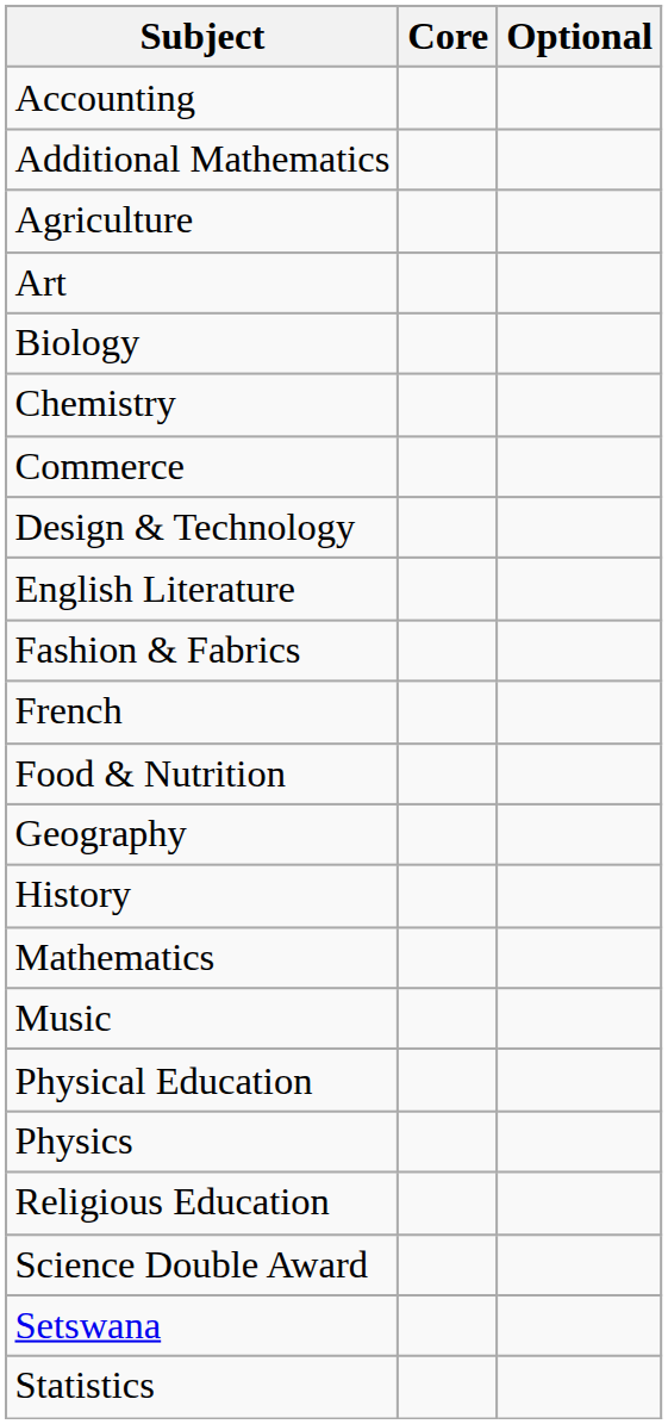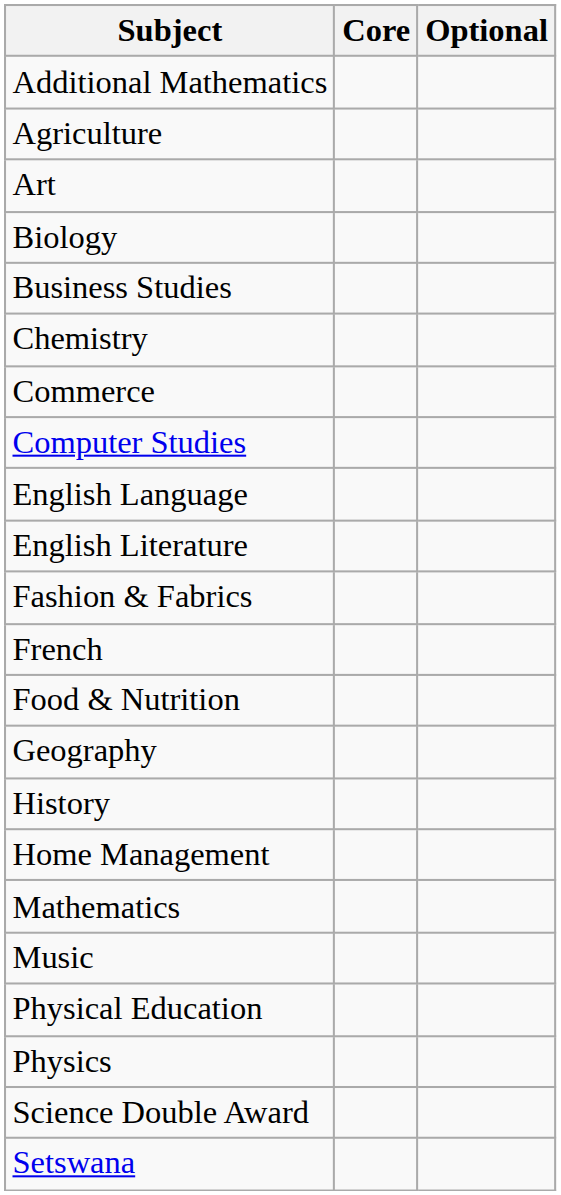- row: Accounting
+ row: Business Studies
+ row: Computer Studies
- row: Design & Technology
+ row: English Language
+ row: Home Management
- row: Religious Education
- row: Statistics
